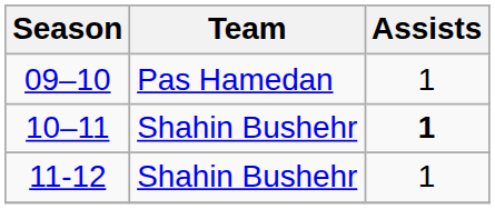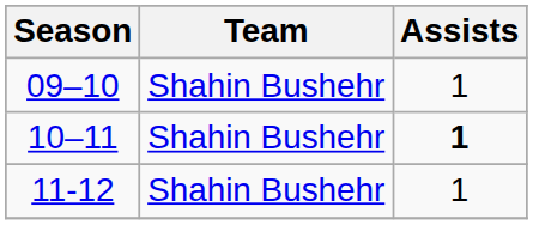09–10 | Team: Pas Hamedan -> Shahin Bushehr
